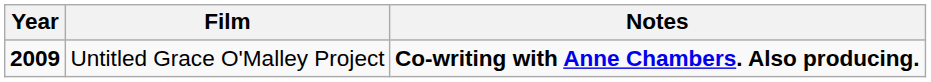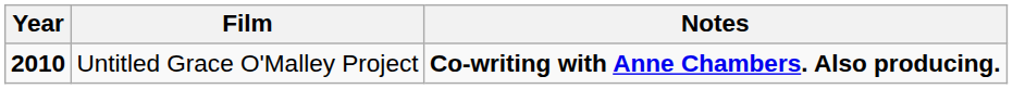Untitled Grace O'Malley Project | Year: 2009 -> 2010
